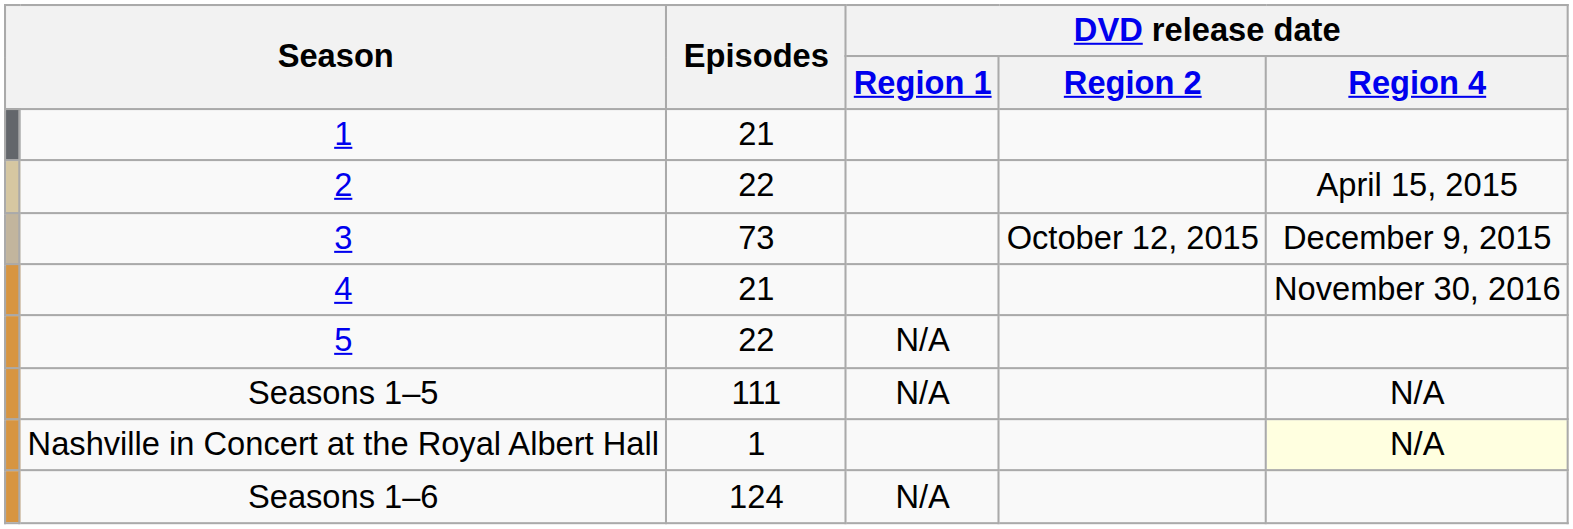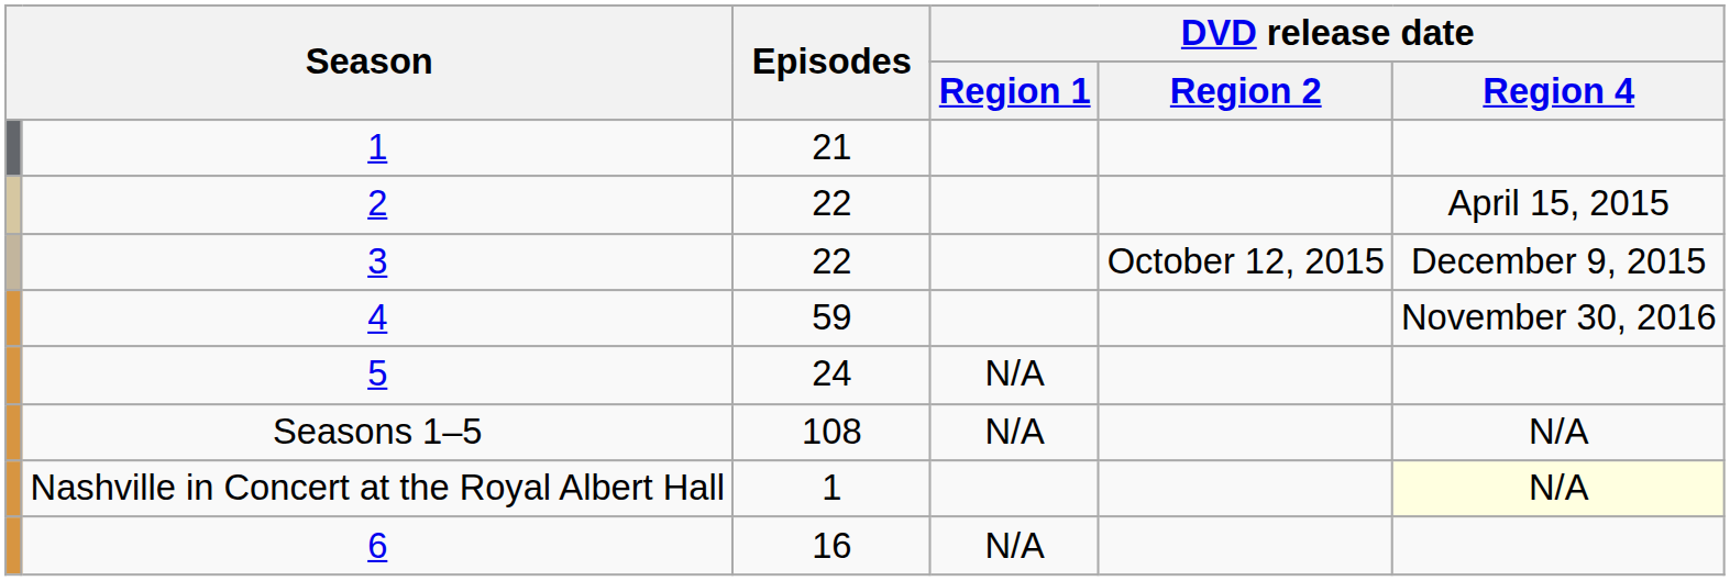3 | Episodes: 73 -> 22
4 | Episodes: 21 -> 59
5 | Episodes: 22 -> 24
Seasons 1–5 | Episodes: 111 -> 108
- row: Seasons 1–6 | 124 | N/A
+ row: 6 | 16 | N/A
